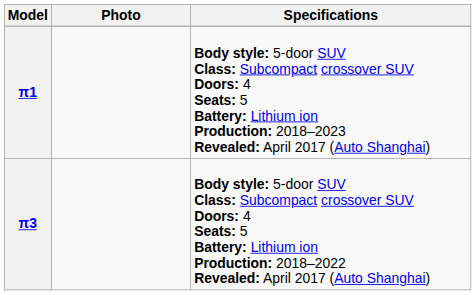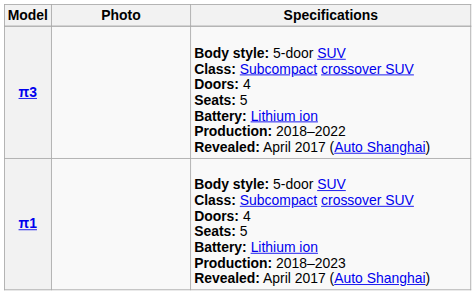rows swapped: π1 <-> π3
